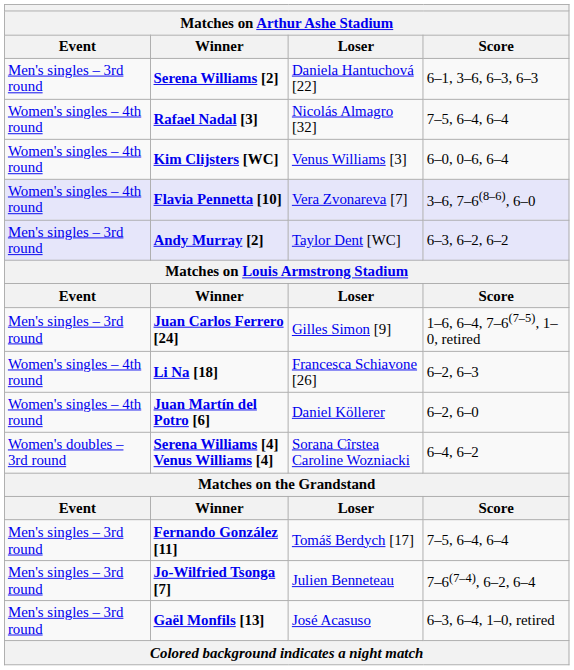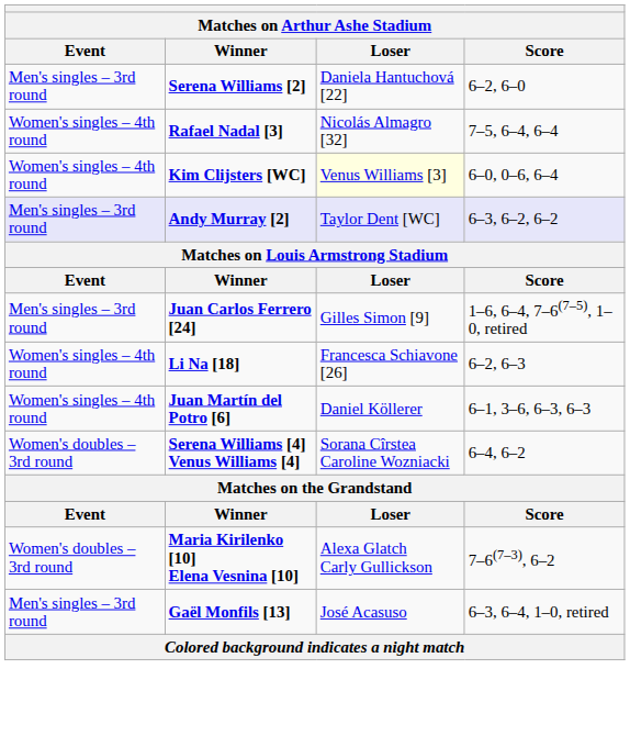Serena Williams [2] | Score: 6–1, 3–6, 6–3, 6–3 -> 6–2, 6–0
Kim Clijsters [WC] | Loser: no background -> lightyellow background
- row: Women's singles – 4th round | Flavia Pennetta [10] | Vera Zvonareva [7] | 3–6, 7–6(8–6), 6–0
Juan Martín del Potro [6] | Score: 6–2, 6–0 -> 6–1, 3–6, 6–3, 6–3
+ row: Women's doubles – 3rd round | Maria Kirilenko [10] Elena Vesnina [10] | Alexa Glatch Carly Gullickson | 7–6(7–3), 6–2
- row: Men's singles – 3rd round | Fernando González [11] | Tomáš Berdych [17] | 7–5, 6–4, 6–4
- row: Men's singles – 3rd round | Jo-Wilfried Tsonga [7] | Julien Benneteau | 7–6(7–4), 6–2, 6–4
